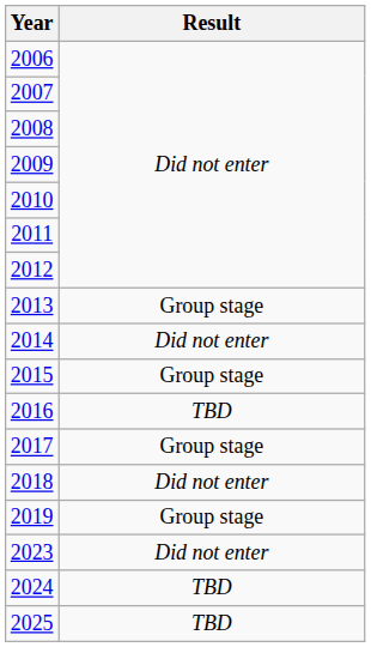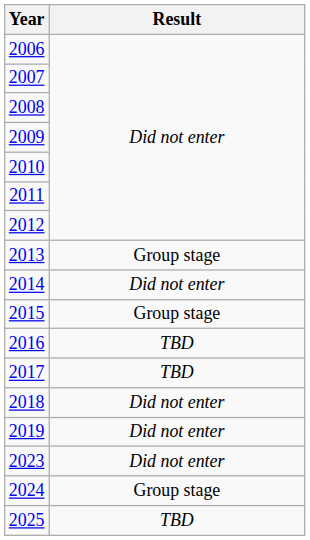2017 | Result: Group stage -> TBD
2019 | Result: Group stage -> Did not enter
2024 | Result: TBD -> Group stage
